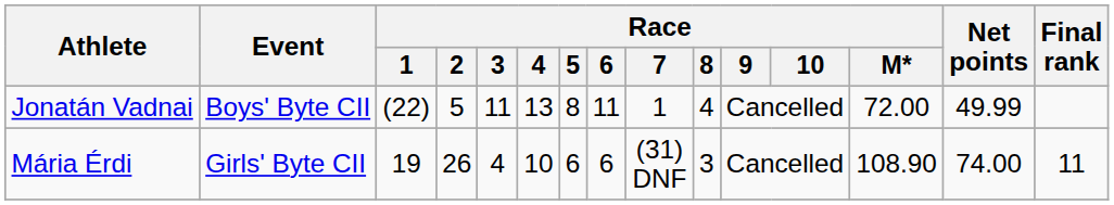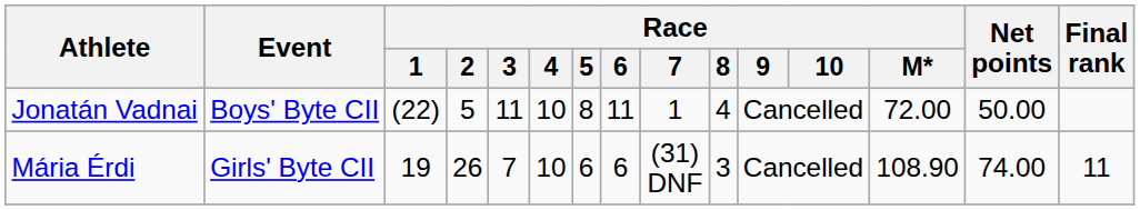Jonatán Vadnai | Race / 4: 13 -> 10
Jonatán Vadnai | Net points: 49.99 -> 50.00
Mária Érdi | Race / 3: 4 -> 7
